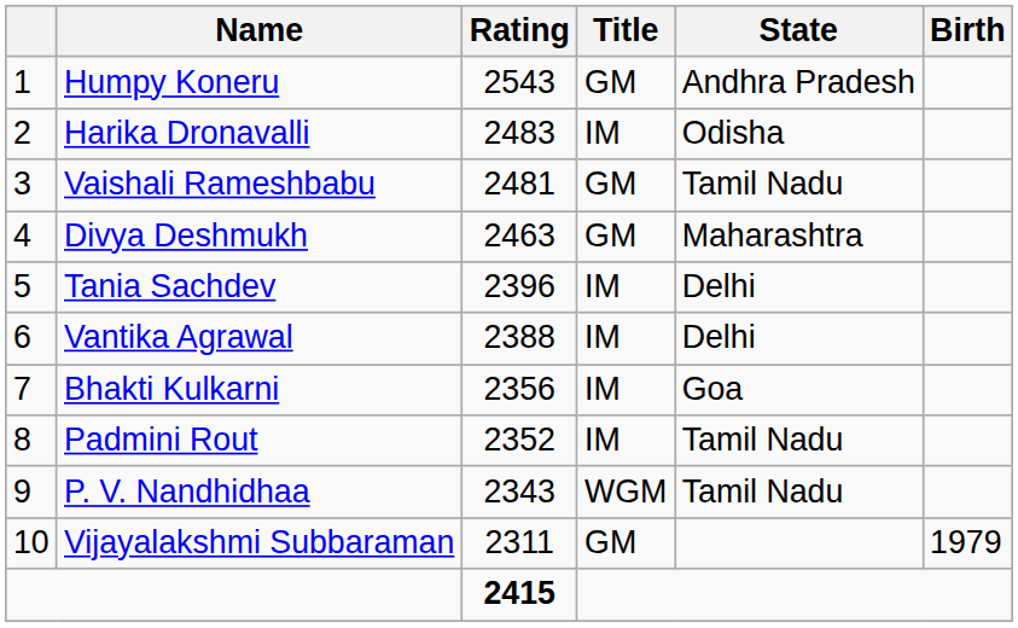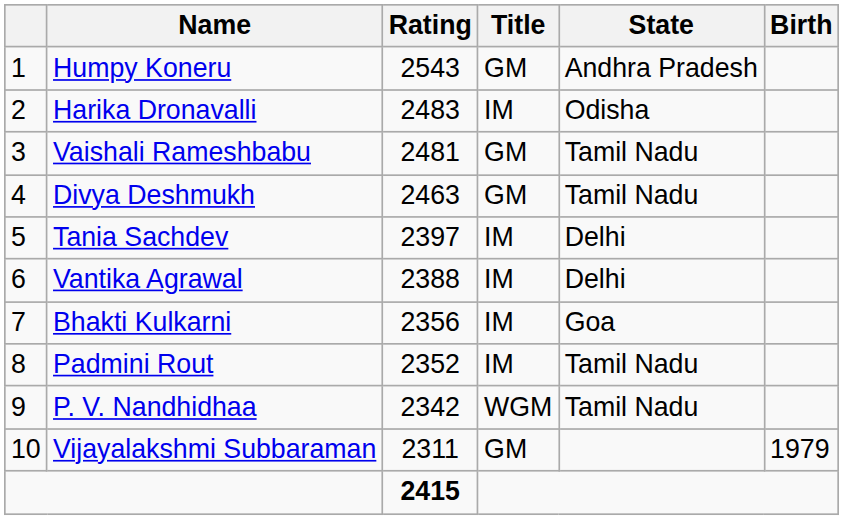Divya Deshmukh | State: Maharashtra -> Tamil Nadu
Tania Sachdev | Rating: 2396 -> 2397
P. V. Nandhidhaa | Rating: 2343 -> 2342
